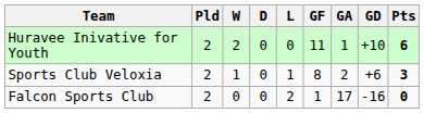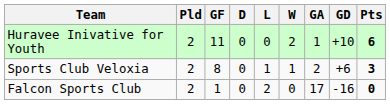columns swapped: W <-> GF
